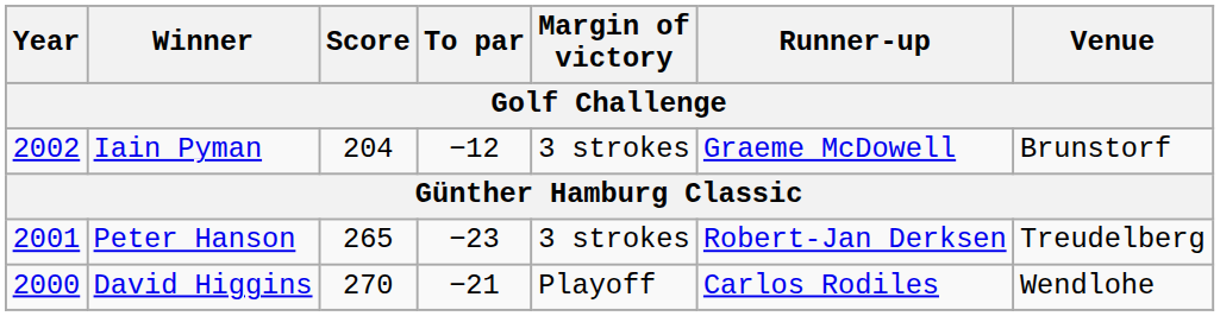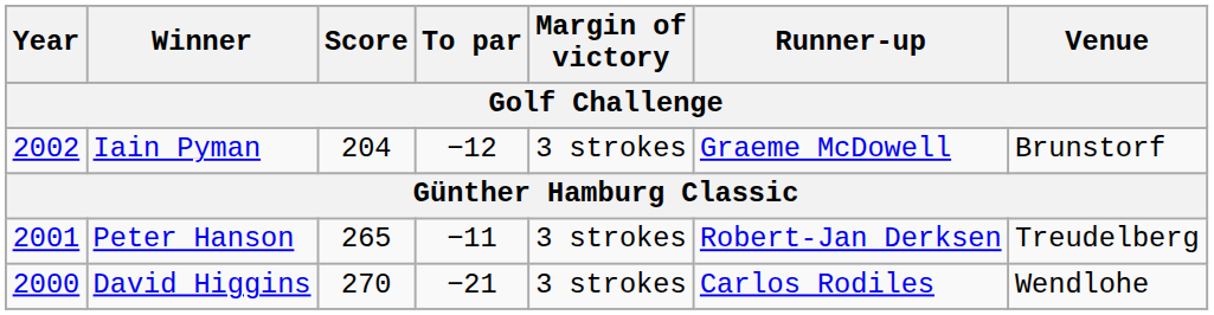Peter Hanson | To par: −23 -> −11
David Higgins | Margin of victory: Playoff -> 3 strokes
